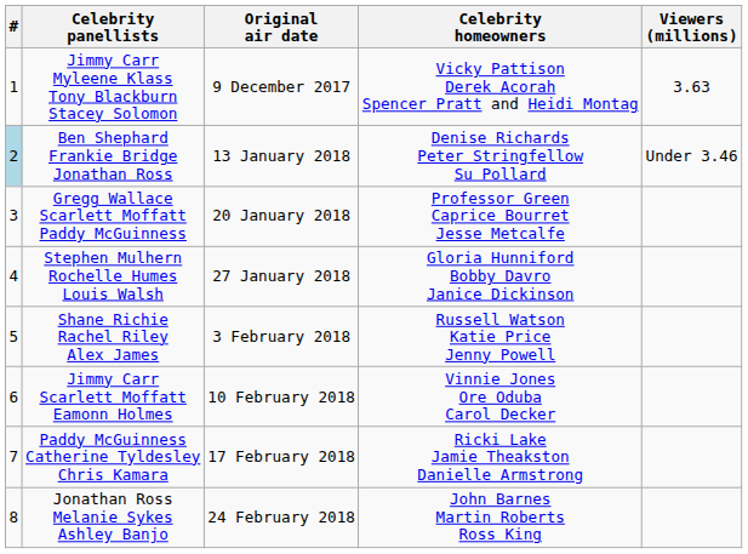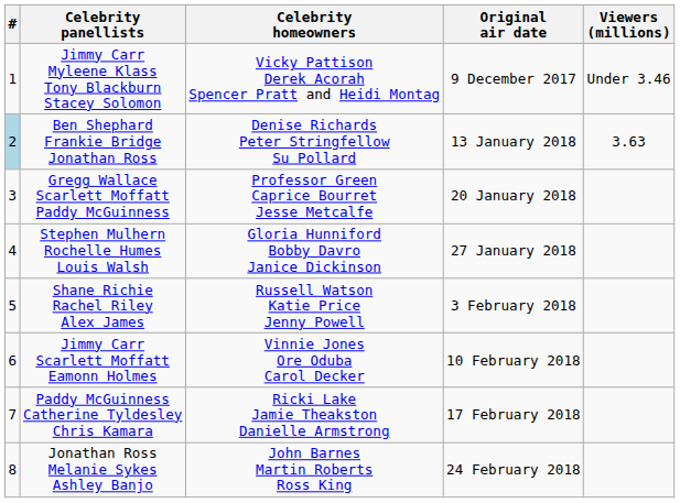columns swapped: Celebrity homeowners <-> Original air date
Jimmy Carr Myleene Klass Tony Blackburn Stacey Solomon | Viewers (millions): 3.63 -> Under 3.46
Ben Shephard Frankie Bridge Jonathan Ross | Viewers (millions): Under 3.46 -> 3.63
